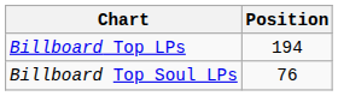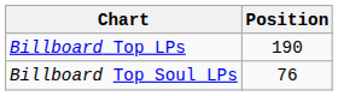Billboard Top LPs | Position: 194 -> 190
